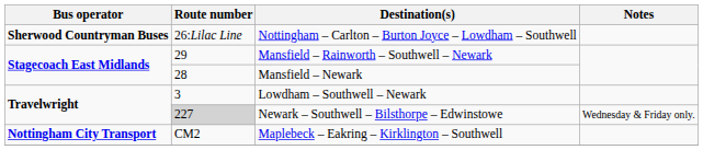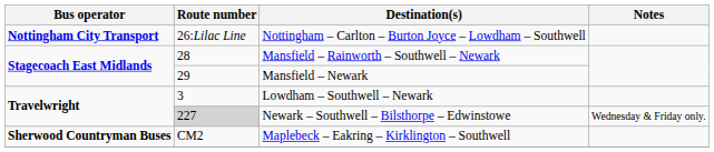Nottingham – Carlton – Burton Joyce – Lowdham – Southwell | Bus operator: Sherwood Countryman Buses -> Nottingham City Transport
Mansfield – Rainworth – Southwell – Newark | Route number: 29 -> 28
Mansfield – Newark | Route number: 28 -> 29
Maplebeck – Eakring – Kirklington – Southwell | Bus operator: Nottingham City Transport -> Sherwood Countryman Buses
